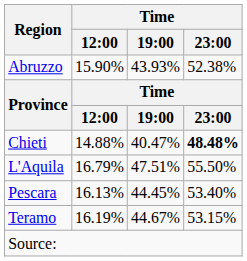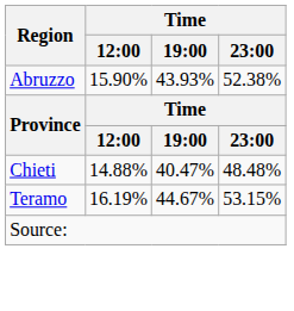Chieti | Time / 23:00: bold -> normal
- row: L'Aquila | 16.79% | 47.51% | 55.50%
- row: Pescara | 16.13% | 44.45% | 53.40%
